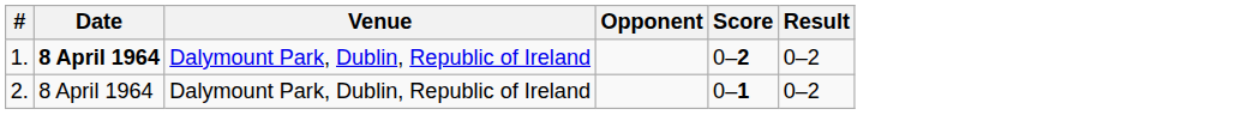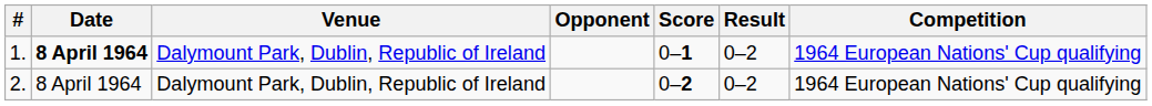+ column: Competition | 1964 European Nations' Cup qualifying | 1964 European Nations' Cup qualifying
1. | Score: 0–2 -> 0–1
2. | Score: 0–1 -> 0–2
